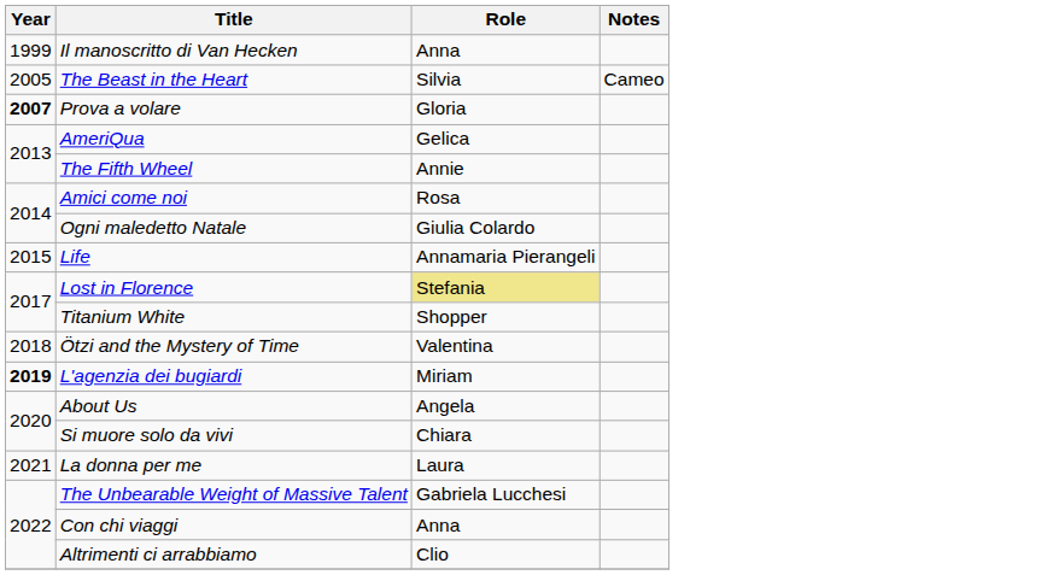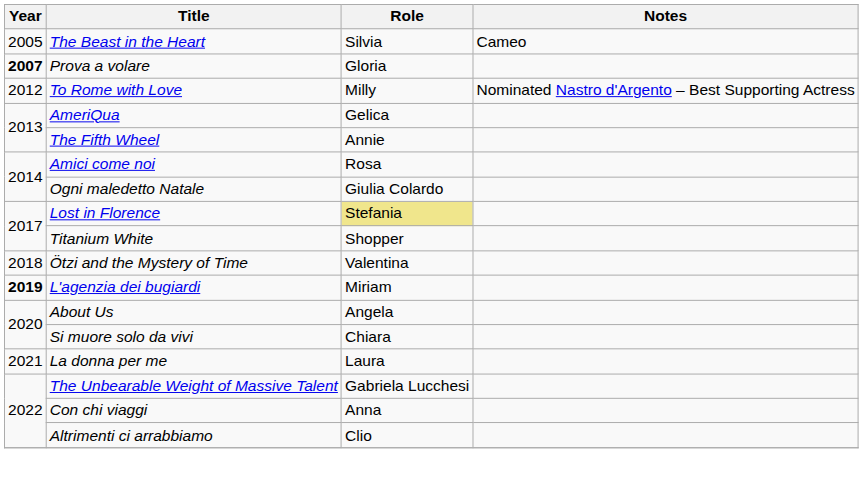- row: 1999 | Il manoscritto di Van Hecken | Anna
+ row: 2012 | To Rome with Love | Milly | Nominated Nastro d'Argento – Best Supporting Actress
- row: 2015 | Life | Annamaria Pierangeli
